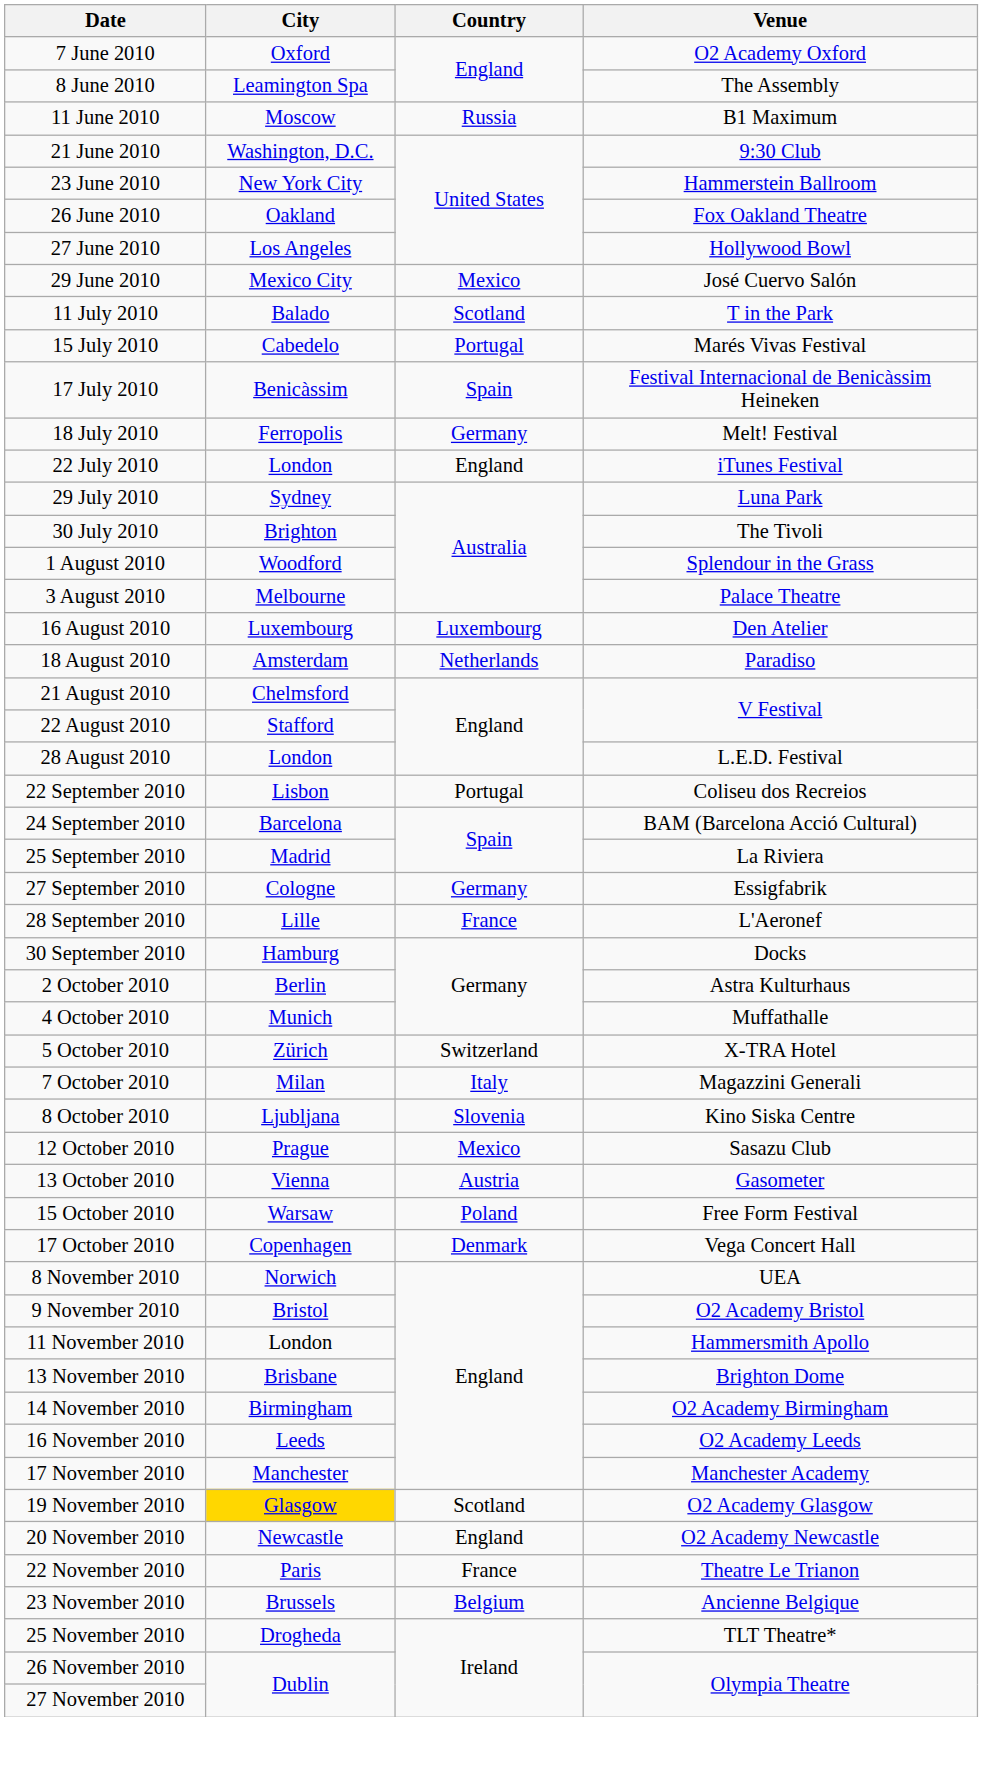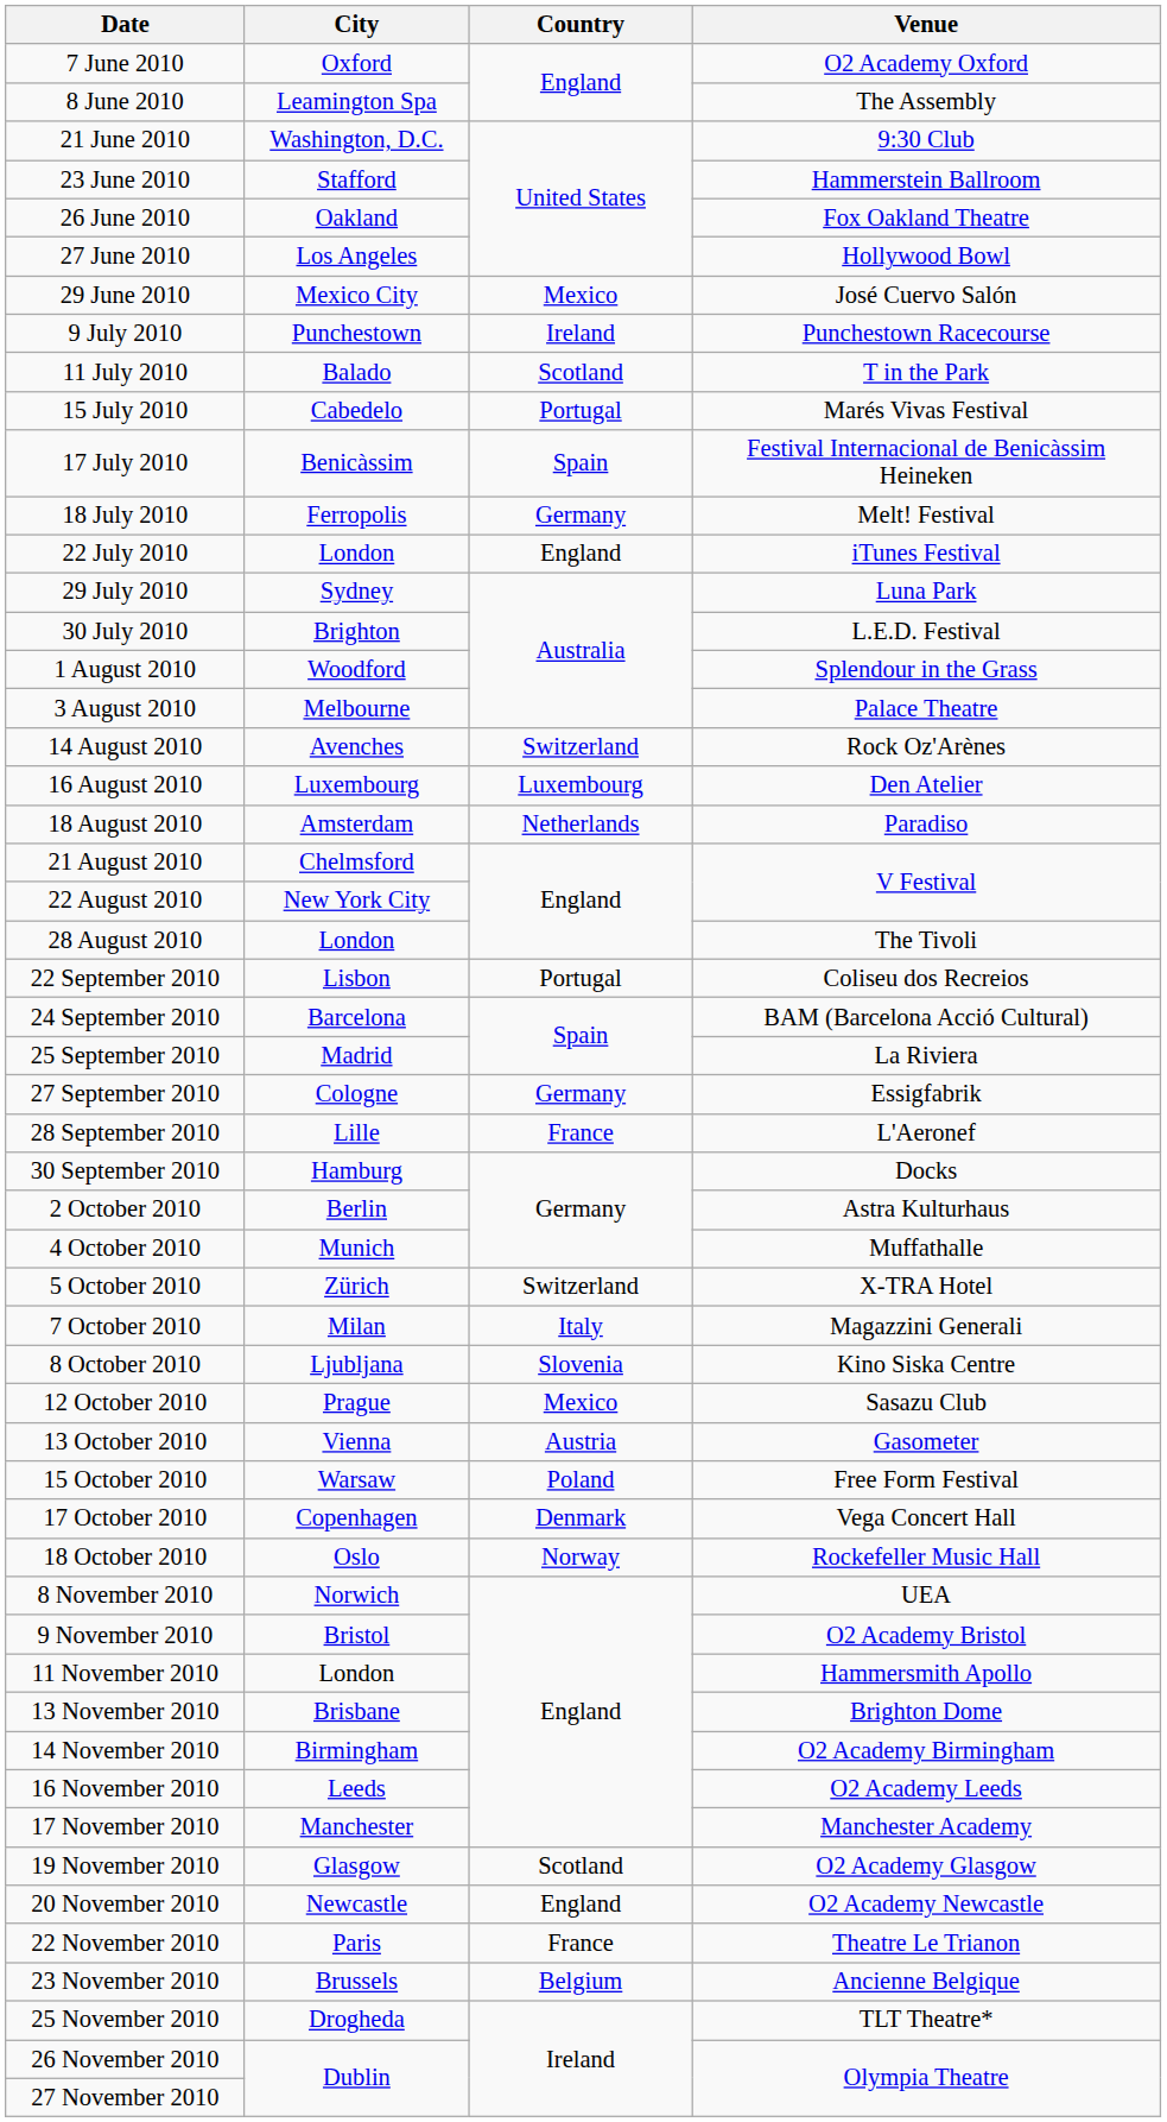- row: 11 June 2010 | Moscow | Russia | B1 Maximum
23 June 2010 | City: New York City -> Stafford
+ row: 9 July 2010 | Punchestown | Ireland | Punchestown Racecourse
30 July 2010 | Venue: The Tivoli -> L.E.D. Festival
+ row: 14 August 2010 | Avenches | Switzerland | Rock Oz'Arènes
22 August 2010 | City: Stafford -> New York City
28 August 2010 | Venue: L.E.D. Festival -> The Tivoli
+ row: 18 October 2010 | Oslo | Norway | Rockefeller Music Hall
19 November 2010 | City: gold background -> no background
